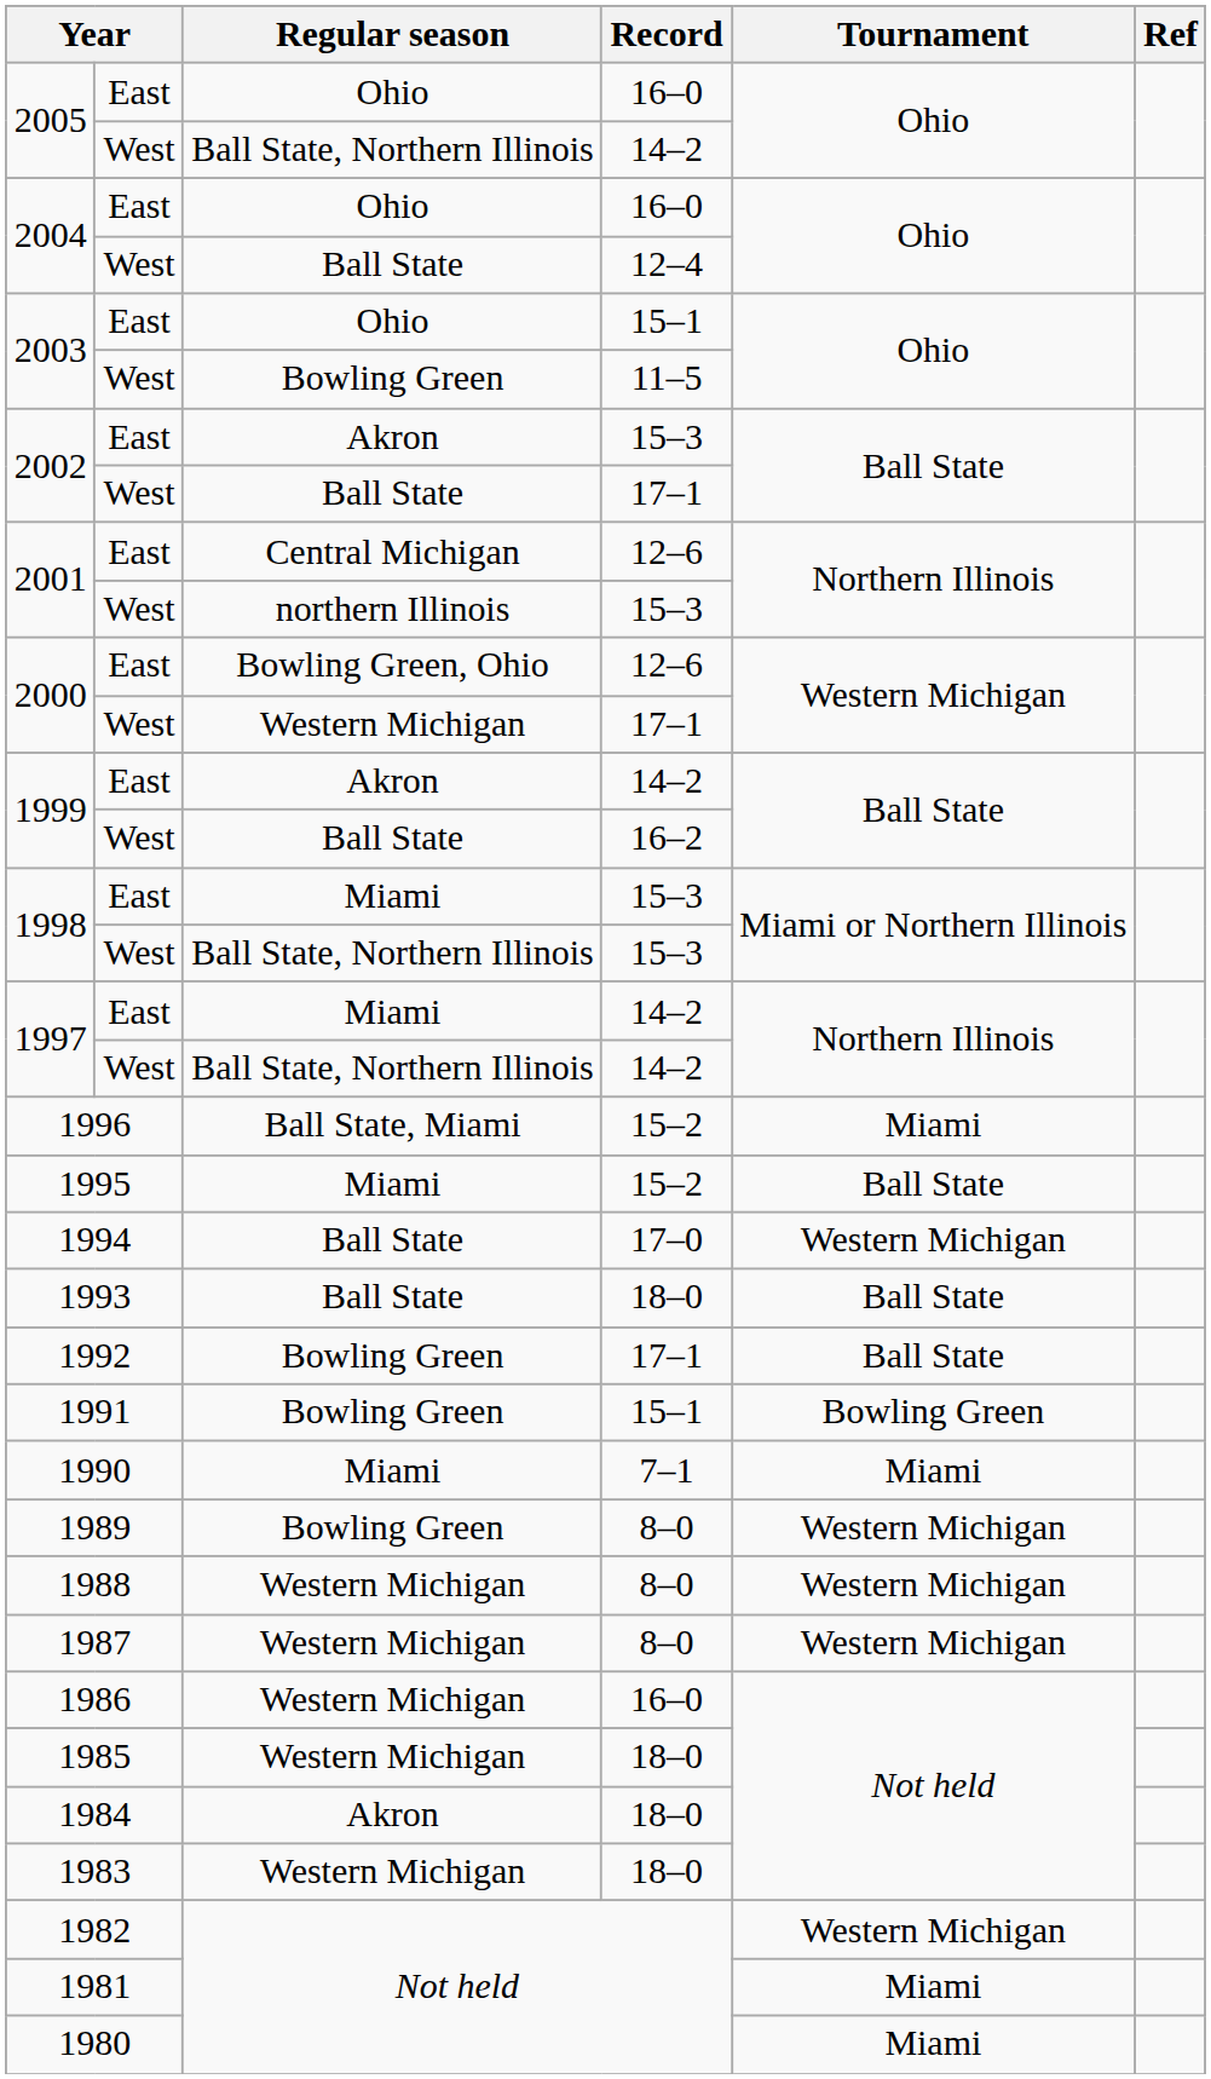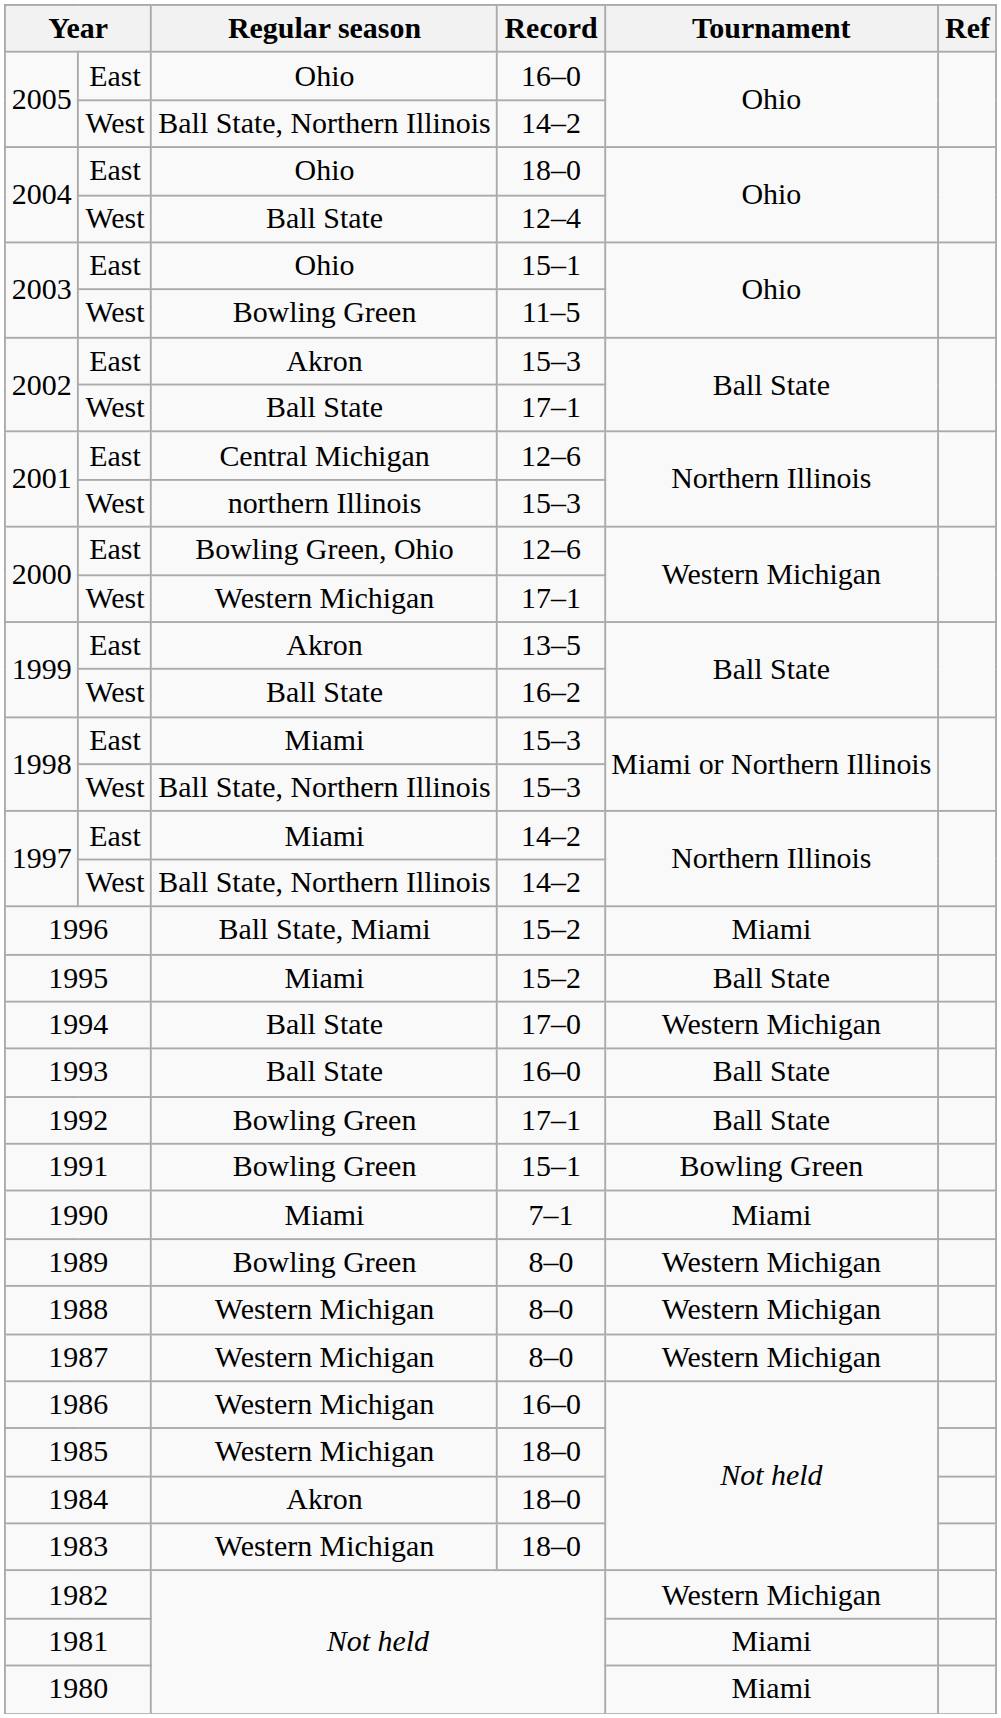2004 / East | Record: 16–0 -> 18–0
1999 / East | Record: 14–2 -> 13–5
1993 | Record: 18–0 -> 16–0
